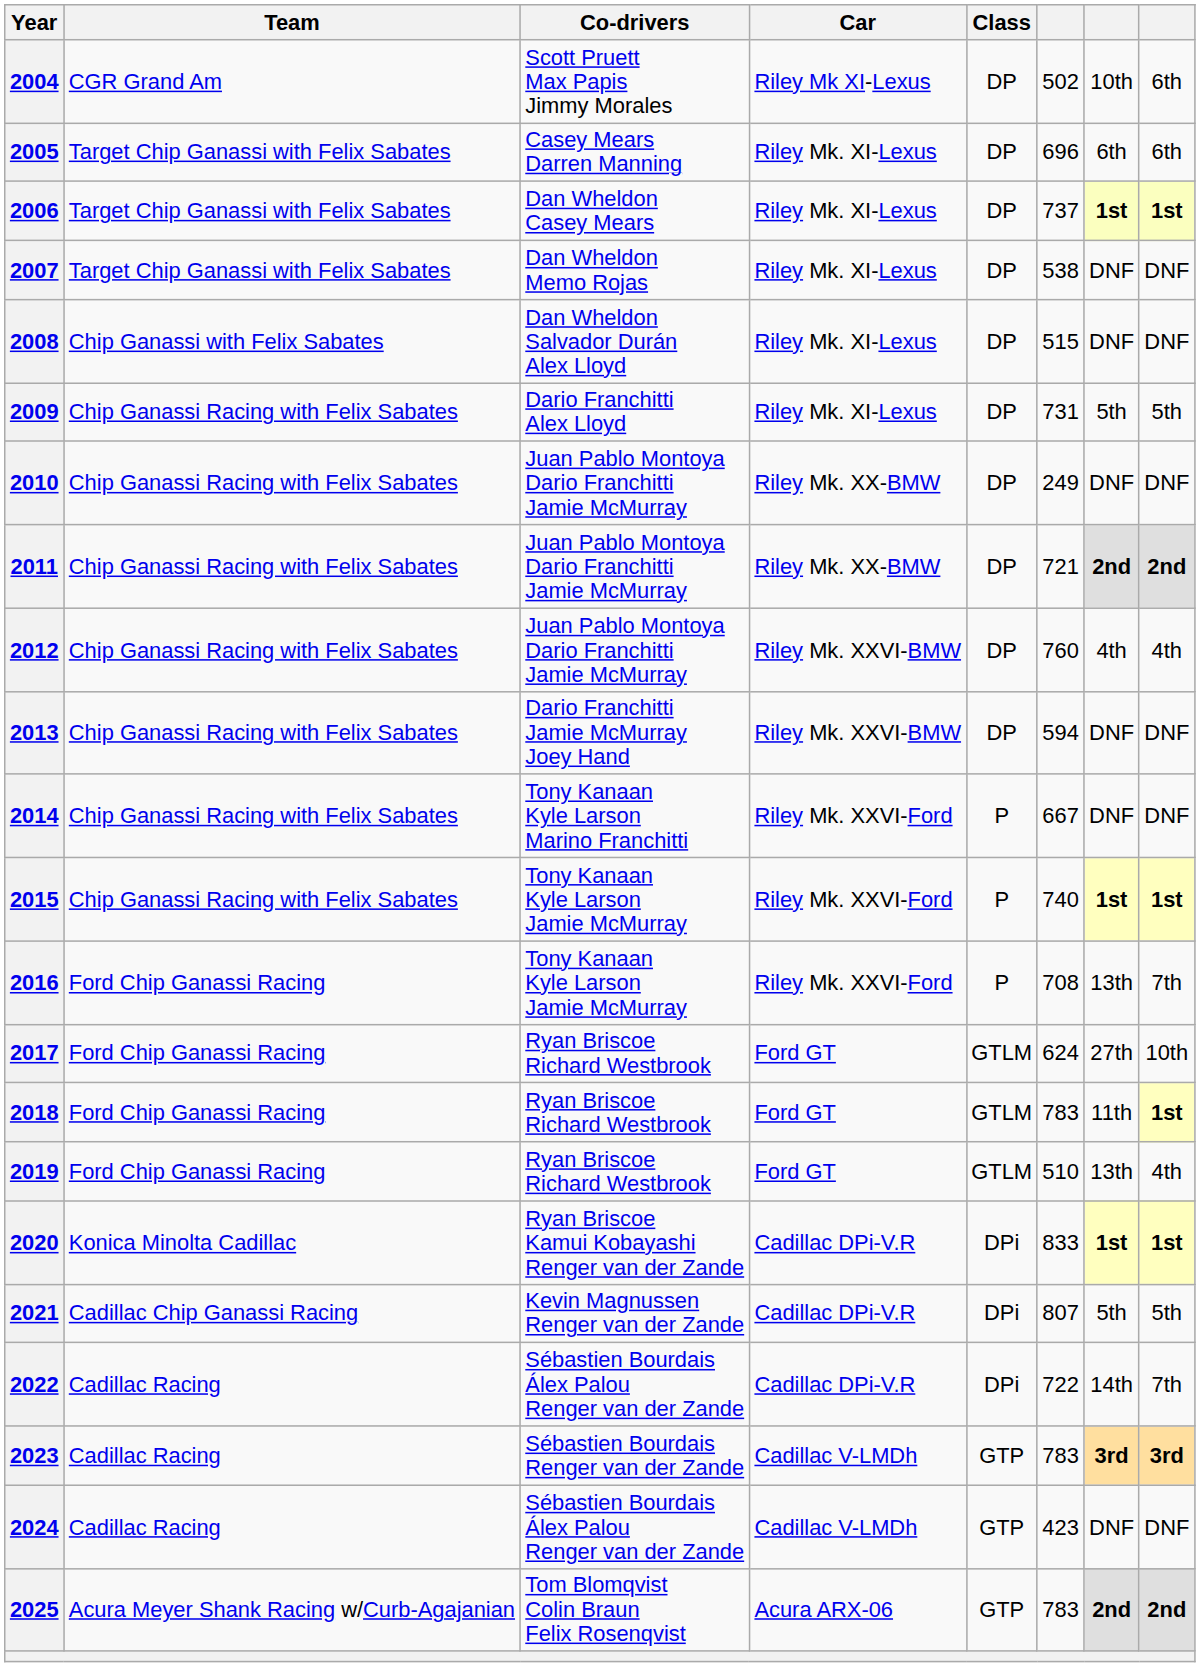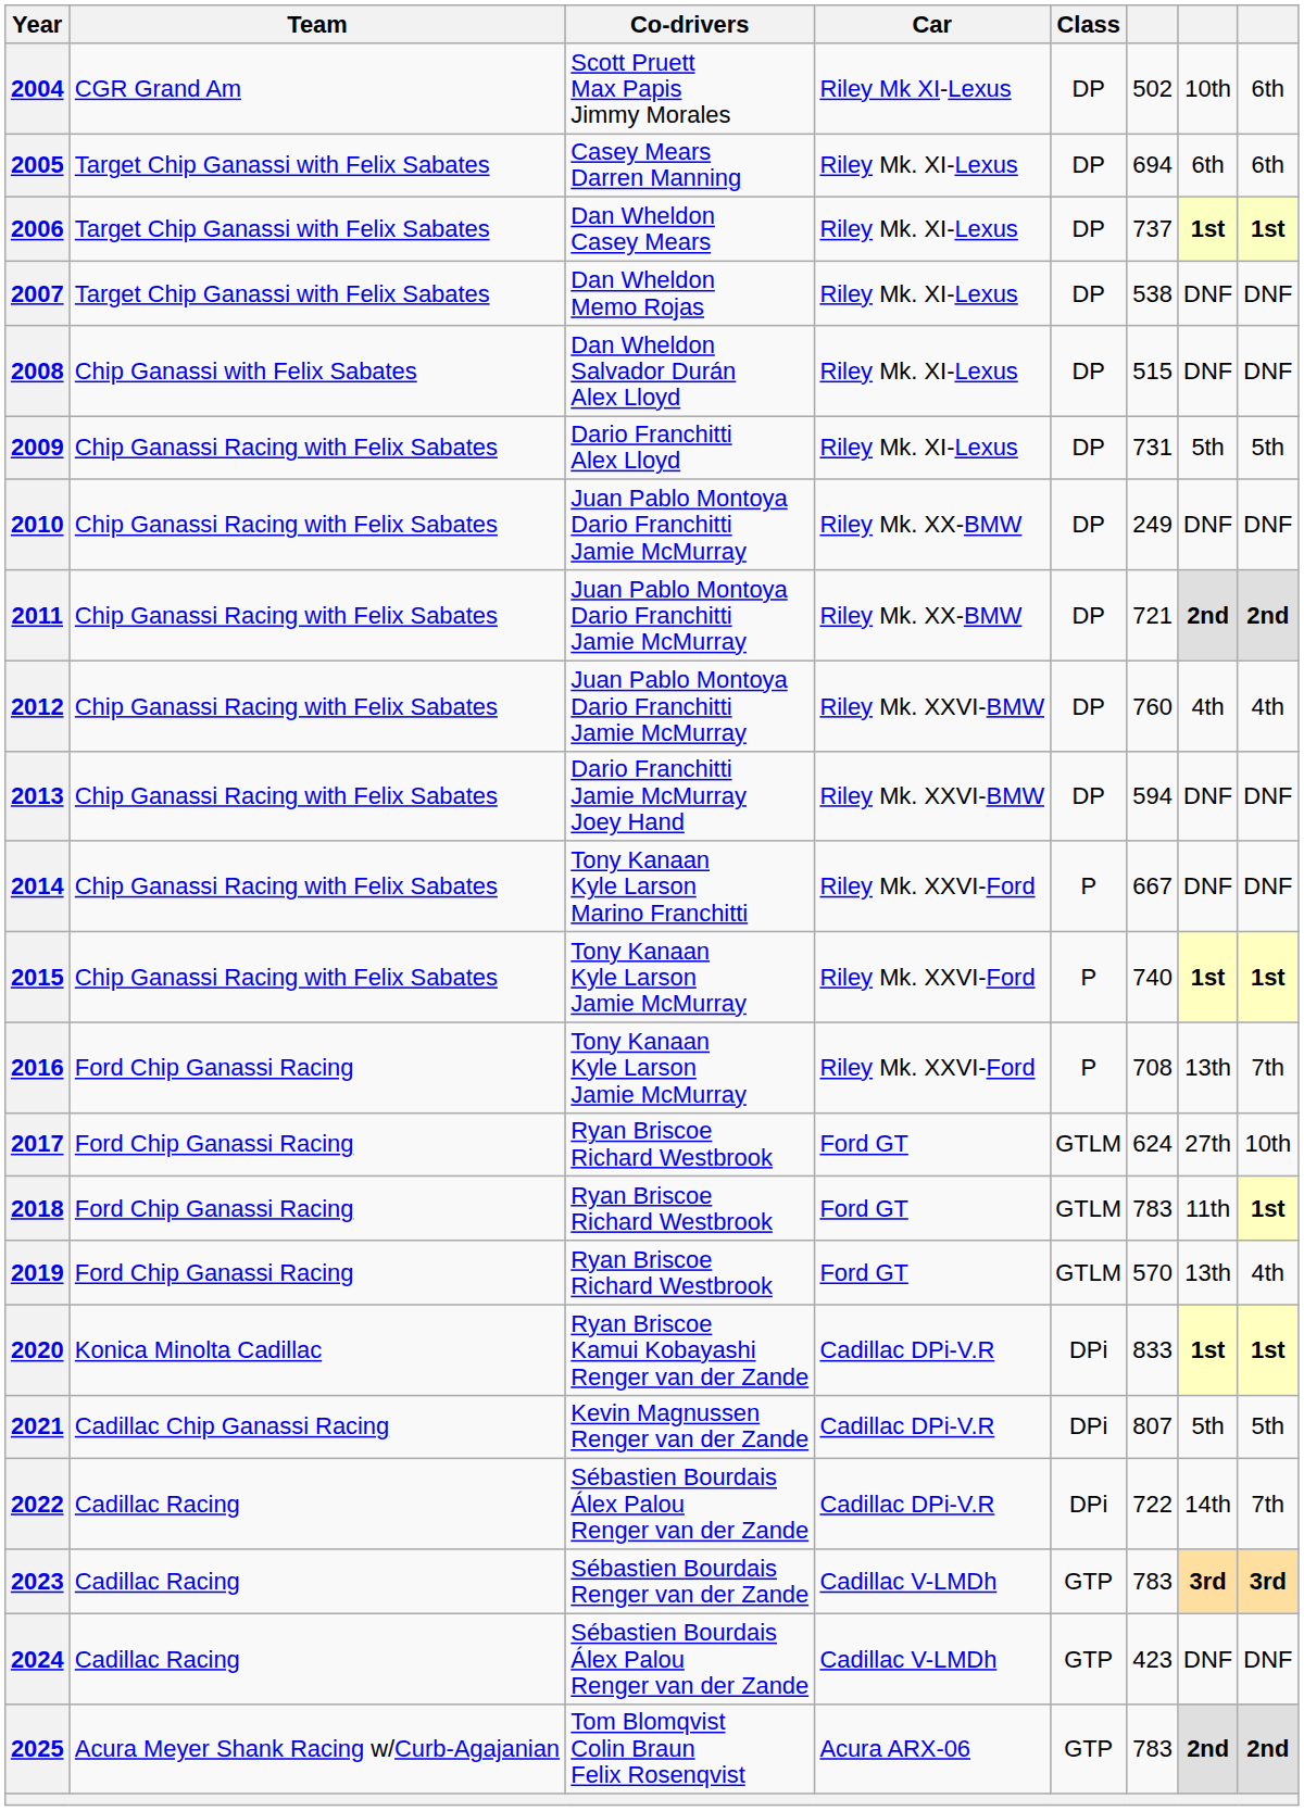2005 | column 6: 696 -> 694
2019 | column 6: 510 -> 570
